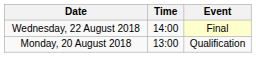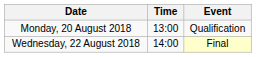rows swapped: Monday, 20 August 2018 <-> Wednesday, 22 August 2018
